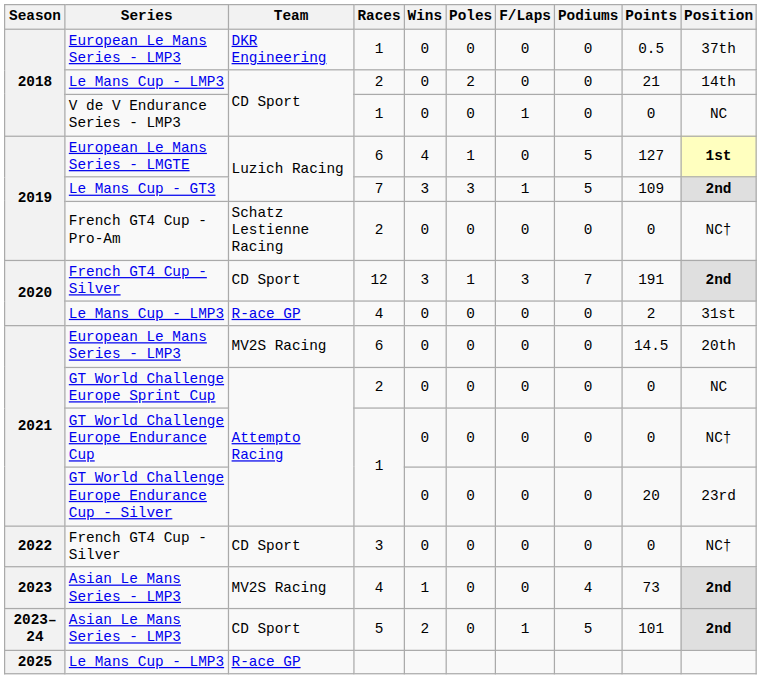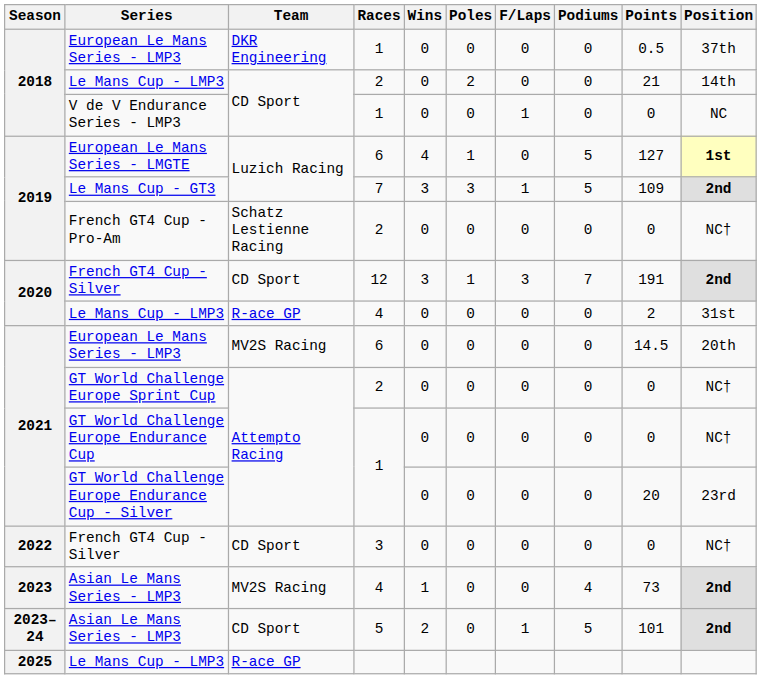GT World Challenge Europe Sprint Cup | Position: NC -> NC†
